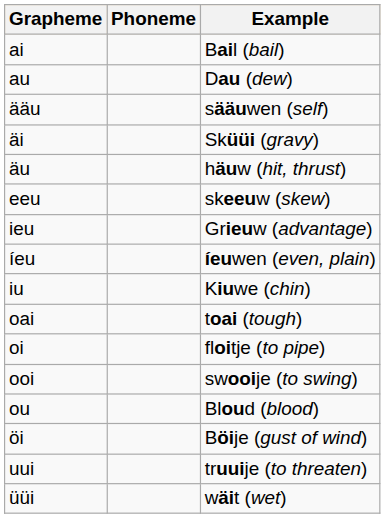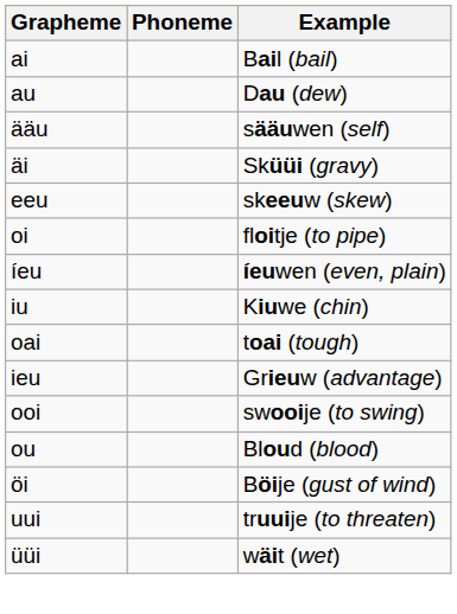- row: äu | häuw (hit, thrust)
rows swapped: ieu <-> oi
